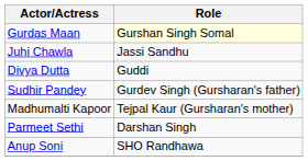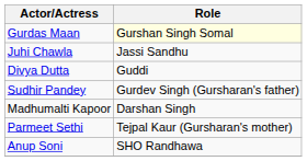Madhumalti Kapoor | Role: Tejpal Kaur (Gursharan's mother) -> Darshan Singh
Parmeet Sethi | Role: Darshan Singh -> Tejpal Kaur (Gursharan's mother)
